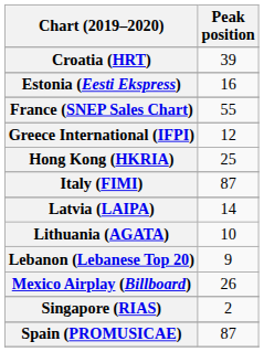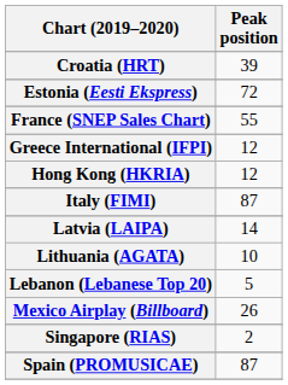Estonia (Eesti Ekspress) | Peak position: 16 -> 72
Hong Kong (HKRIA) | Peak position: 25 -> 12
Lebanon (Lebanese Top 20) | Peak position: 9 -> 5
